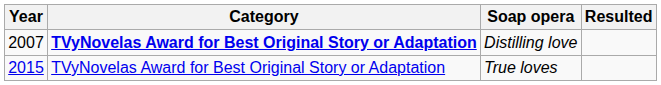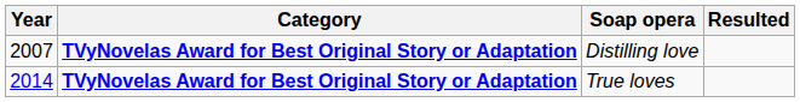True loves | Year: 2015 -> 2014
True loves | Category: normal -> bold
